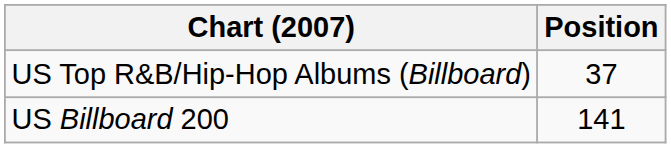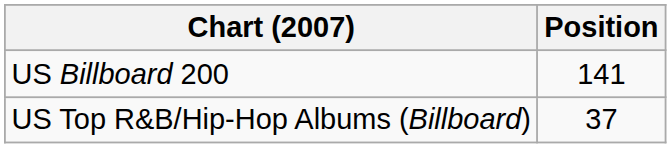rows swapped: US Billboard 200 <-> US Top R&B/Hip-Hop Albums (Billboard)
